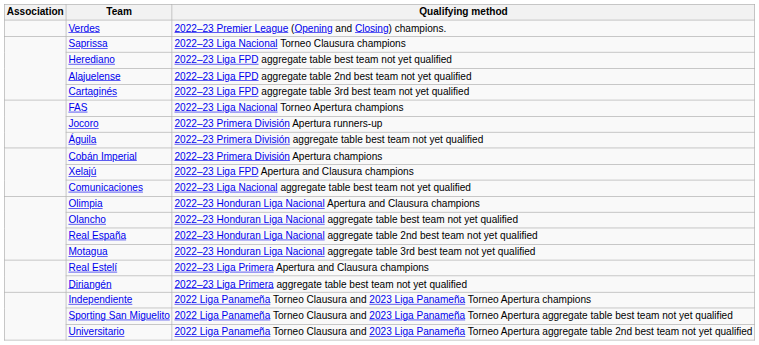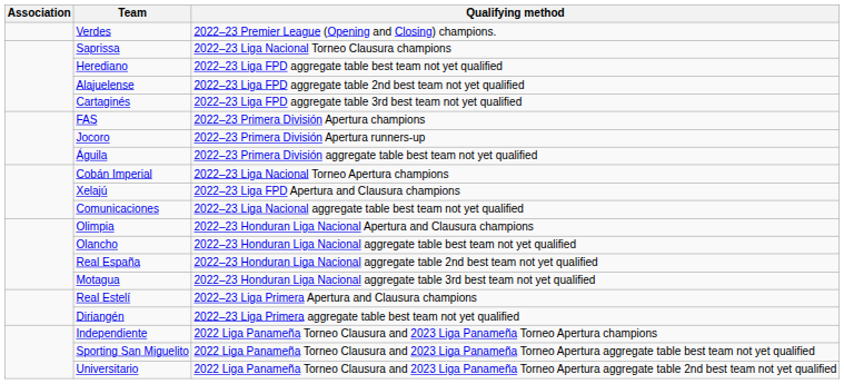FAS | Qualifying method: 2022–23 Liga Nacional Torneo Apertura champions -> 2022–23 Primera División Apertura champions
Cobán Imperial | Qualifying method: 2022–23 Primera División Apertura champions -> 2022–23 Liga Nacional Torneo Apertura champions
